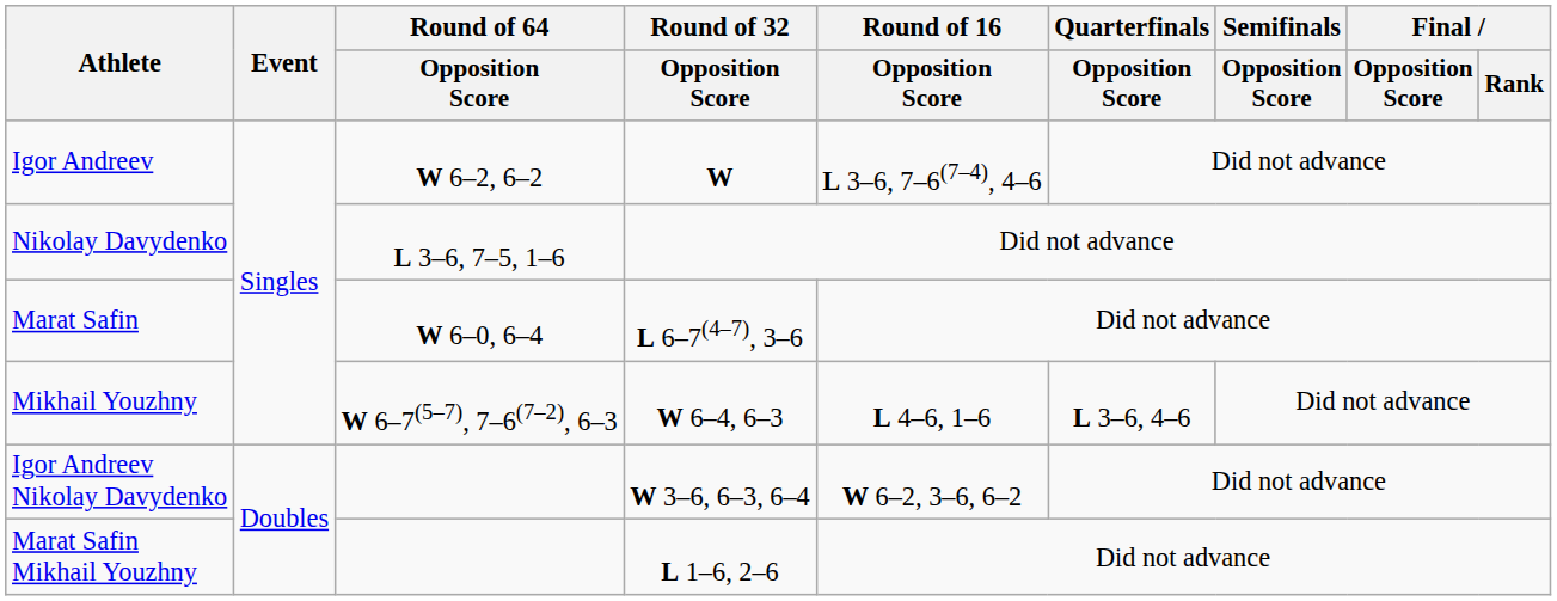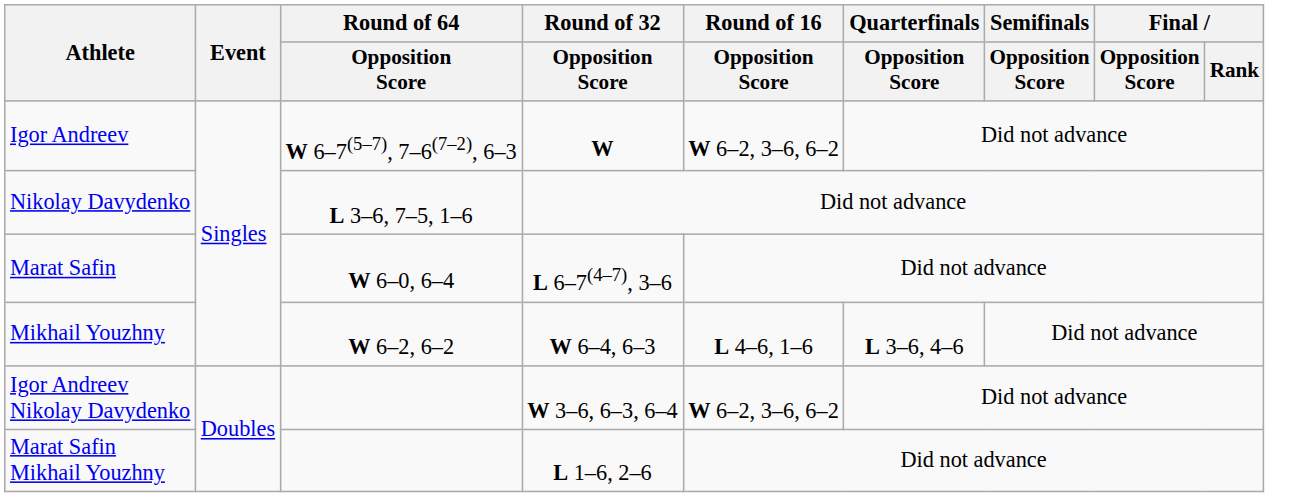Igor Andreev | Round of 64 / Opposition Score: W 6–2, 6–2 -> W 6–7(5–7), 7–6(7–2), 6–3
Igor Andreev | Round of 16 / Opposition Score: L 3–6, 7–6(7–4), 4–6 -> W 6–2, 3–6, 6–2
Mikhail Youzhny | Round of 64 / Opposition Score: W 6–7(5–7), 7–6(7–2), 6–3 -> W 6–2, 6–2
